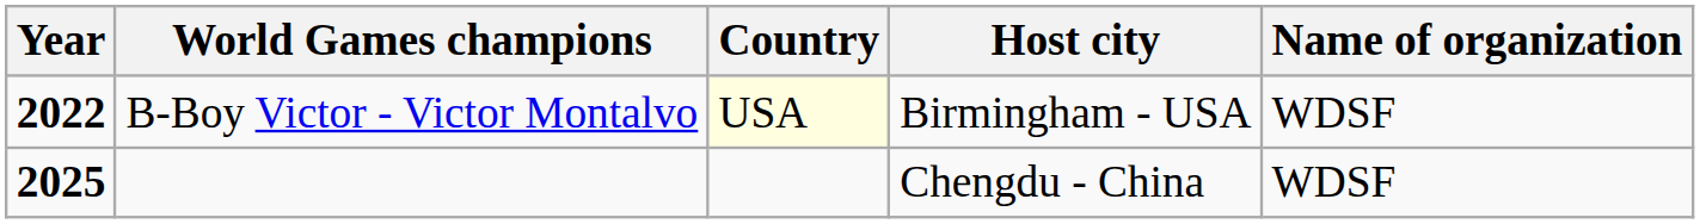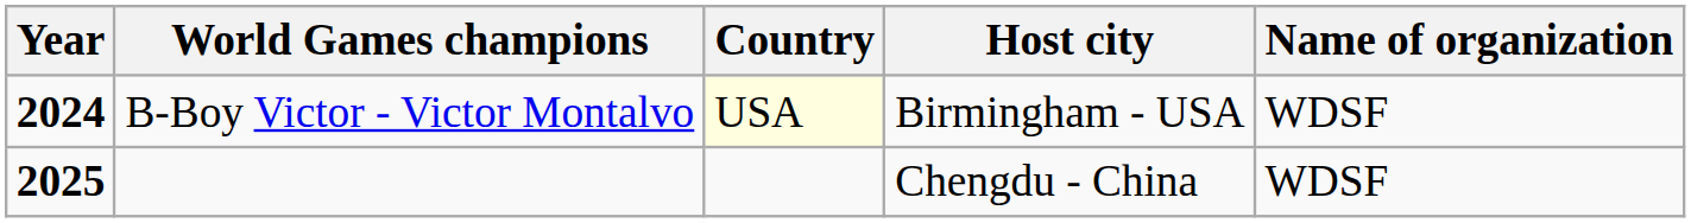B-Boy Victor - Victor Montalvo | Year: 2022 -> 2024
